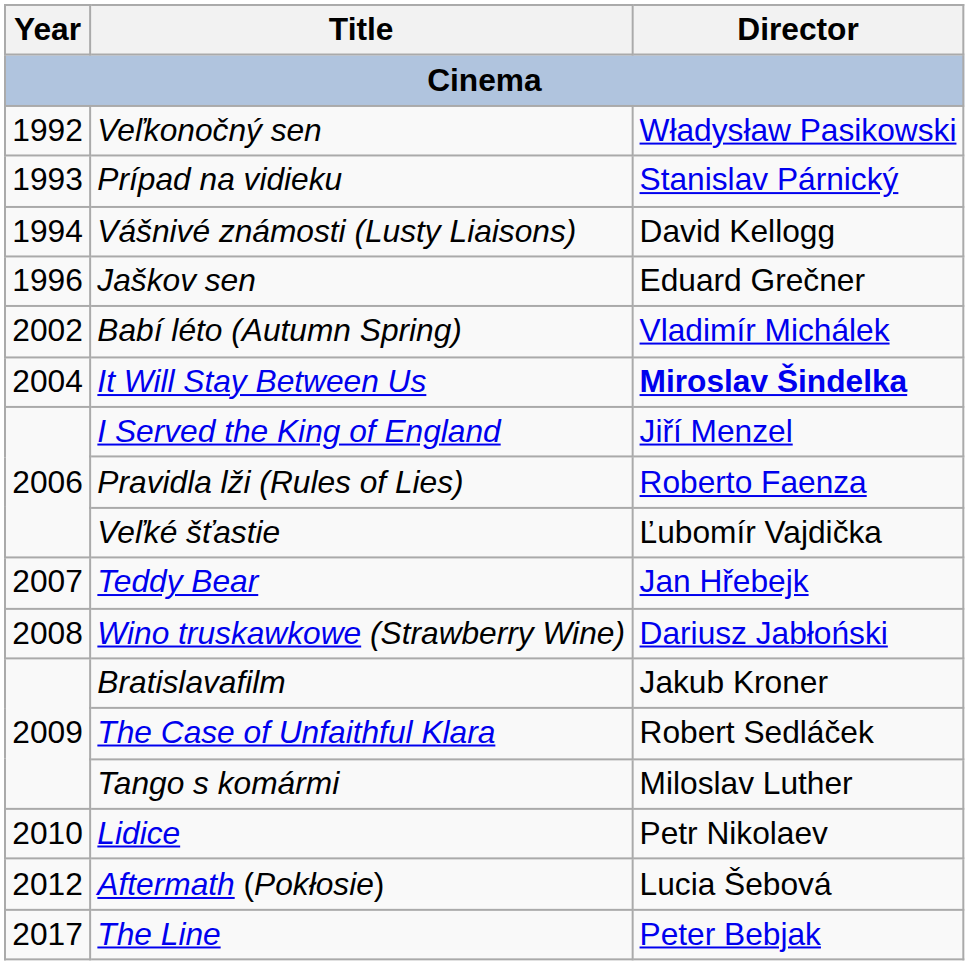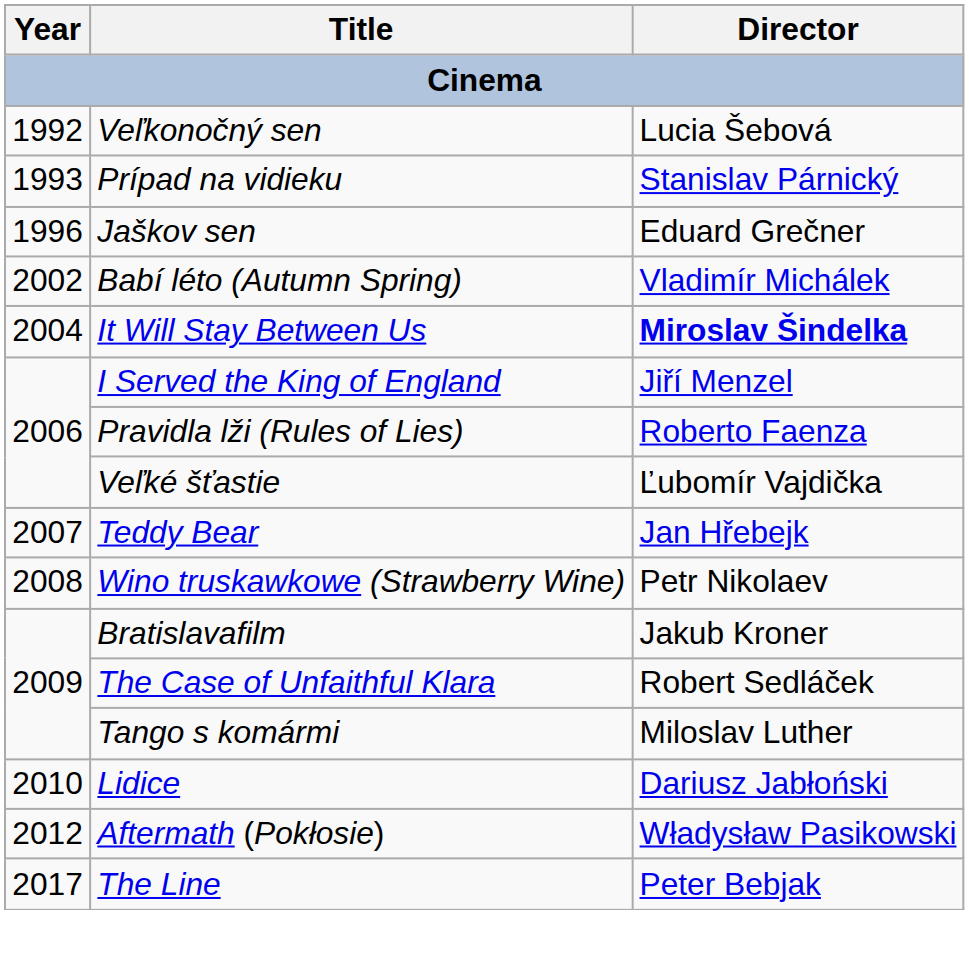Veľkonočný sen | Director: Władysław Pasikowski -> Lucia Šebová
- row: 1994 | Vášnivé známosti (Lusty Liaisons) | David Kellogg
Wino truskawkowe (Strawberry Wine) | Director: Dariusz Jabłoński -> Petr Nikolaev
Lidice | Director: Petr Nikolaev -> Dariusz Jabłoński
Aftermath (Pokłosie) | Director: Lucia Šebová -> Władysław Pasikowski
